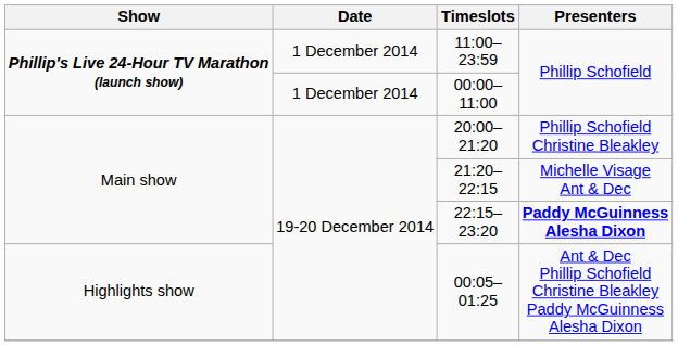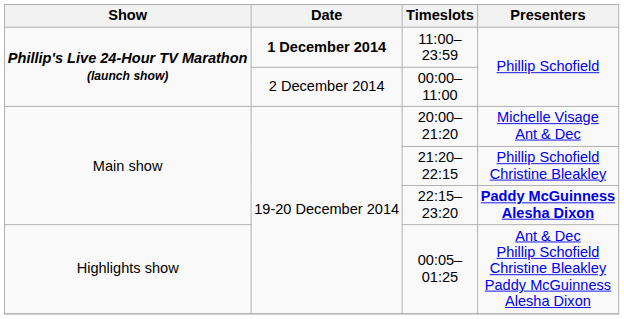11:00–23:59 | Date: normal -> bold
00:00–11:00 | Date: 1 December 2014 -> 2 December 2014
20:00–21:20 | Presenters: Phillip Schofield Christine Bleakley -> Michelle Visage Ant & Dec
21:20–22:15 | Presenters: Michelle Visage Ant & Dec -> Phillip Schofield Christine Bleakley
